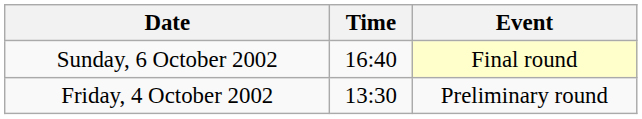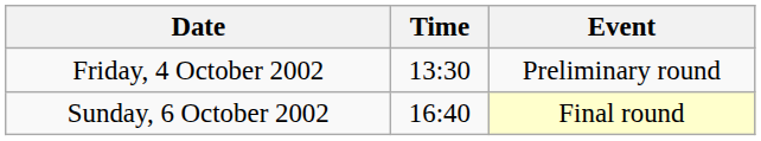rows swapped: Friday, 4 October 2002 <-> Sunday, 6 October 2002
